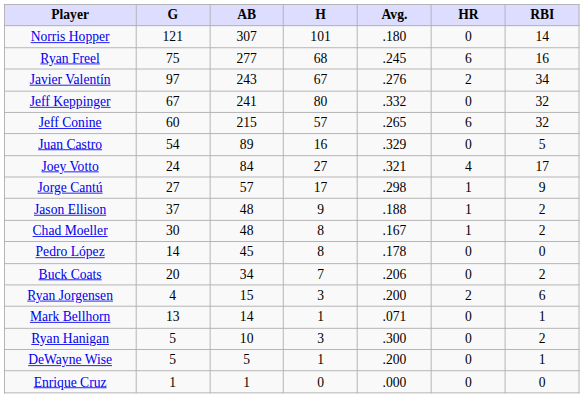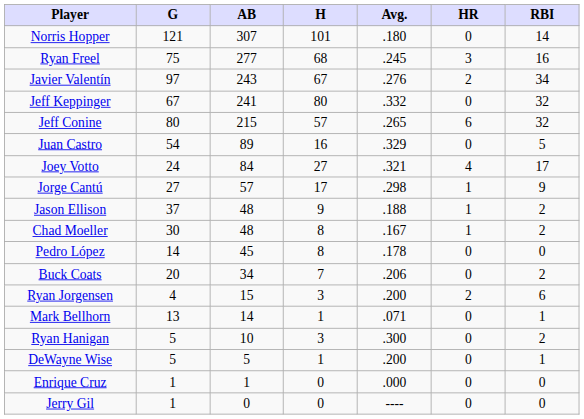Ryan Freel | HR: 6 -> 3
Jeff Conine | G: 60 -> 80
+ row: Jerry Gil | 1 | 0 | 0 | ---- | 0 | 0
